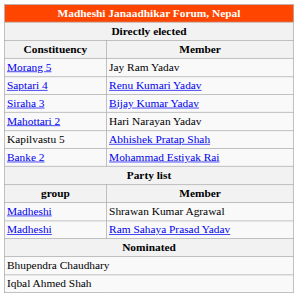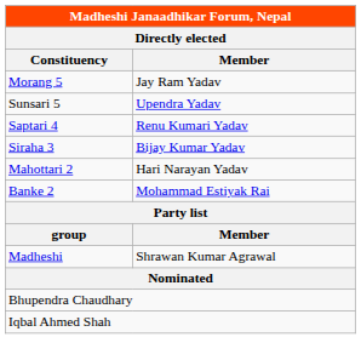+ row: Sunsari 5 | Upendra Yadav
- row: Kapilvastu 5 | Abhishek Pratap Shah
- row: Madheshi | Ram Sahaya Prasad Yadav
